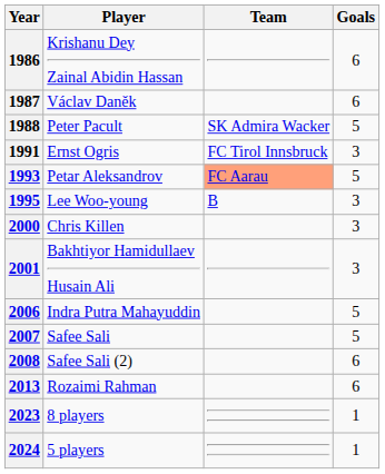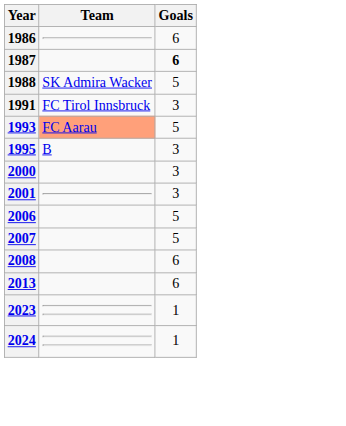- column: Player | Krishanu Dey Zainal Abidin Hassan | Václav Daněk | Peter Pacult | Ernst Ogris | Petar Aleksandrov | Lee Woo-young | Chris Killen | Bakhtiyor Hamidullaev Husain Ali | Indra Putra Mahayuddin | Safee Sali | Safee Sali (2) | Rozaimi Rahman | 8 players | 5 players
1987 | Goals: normal -> bold
